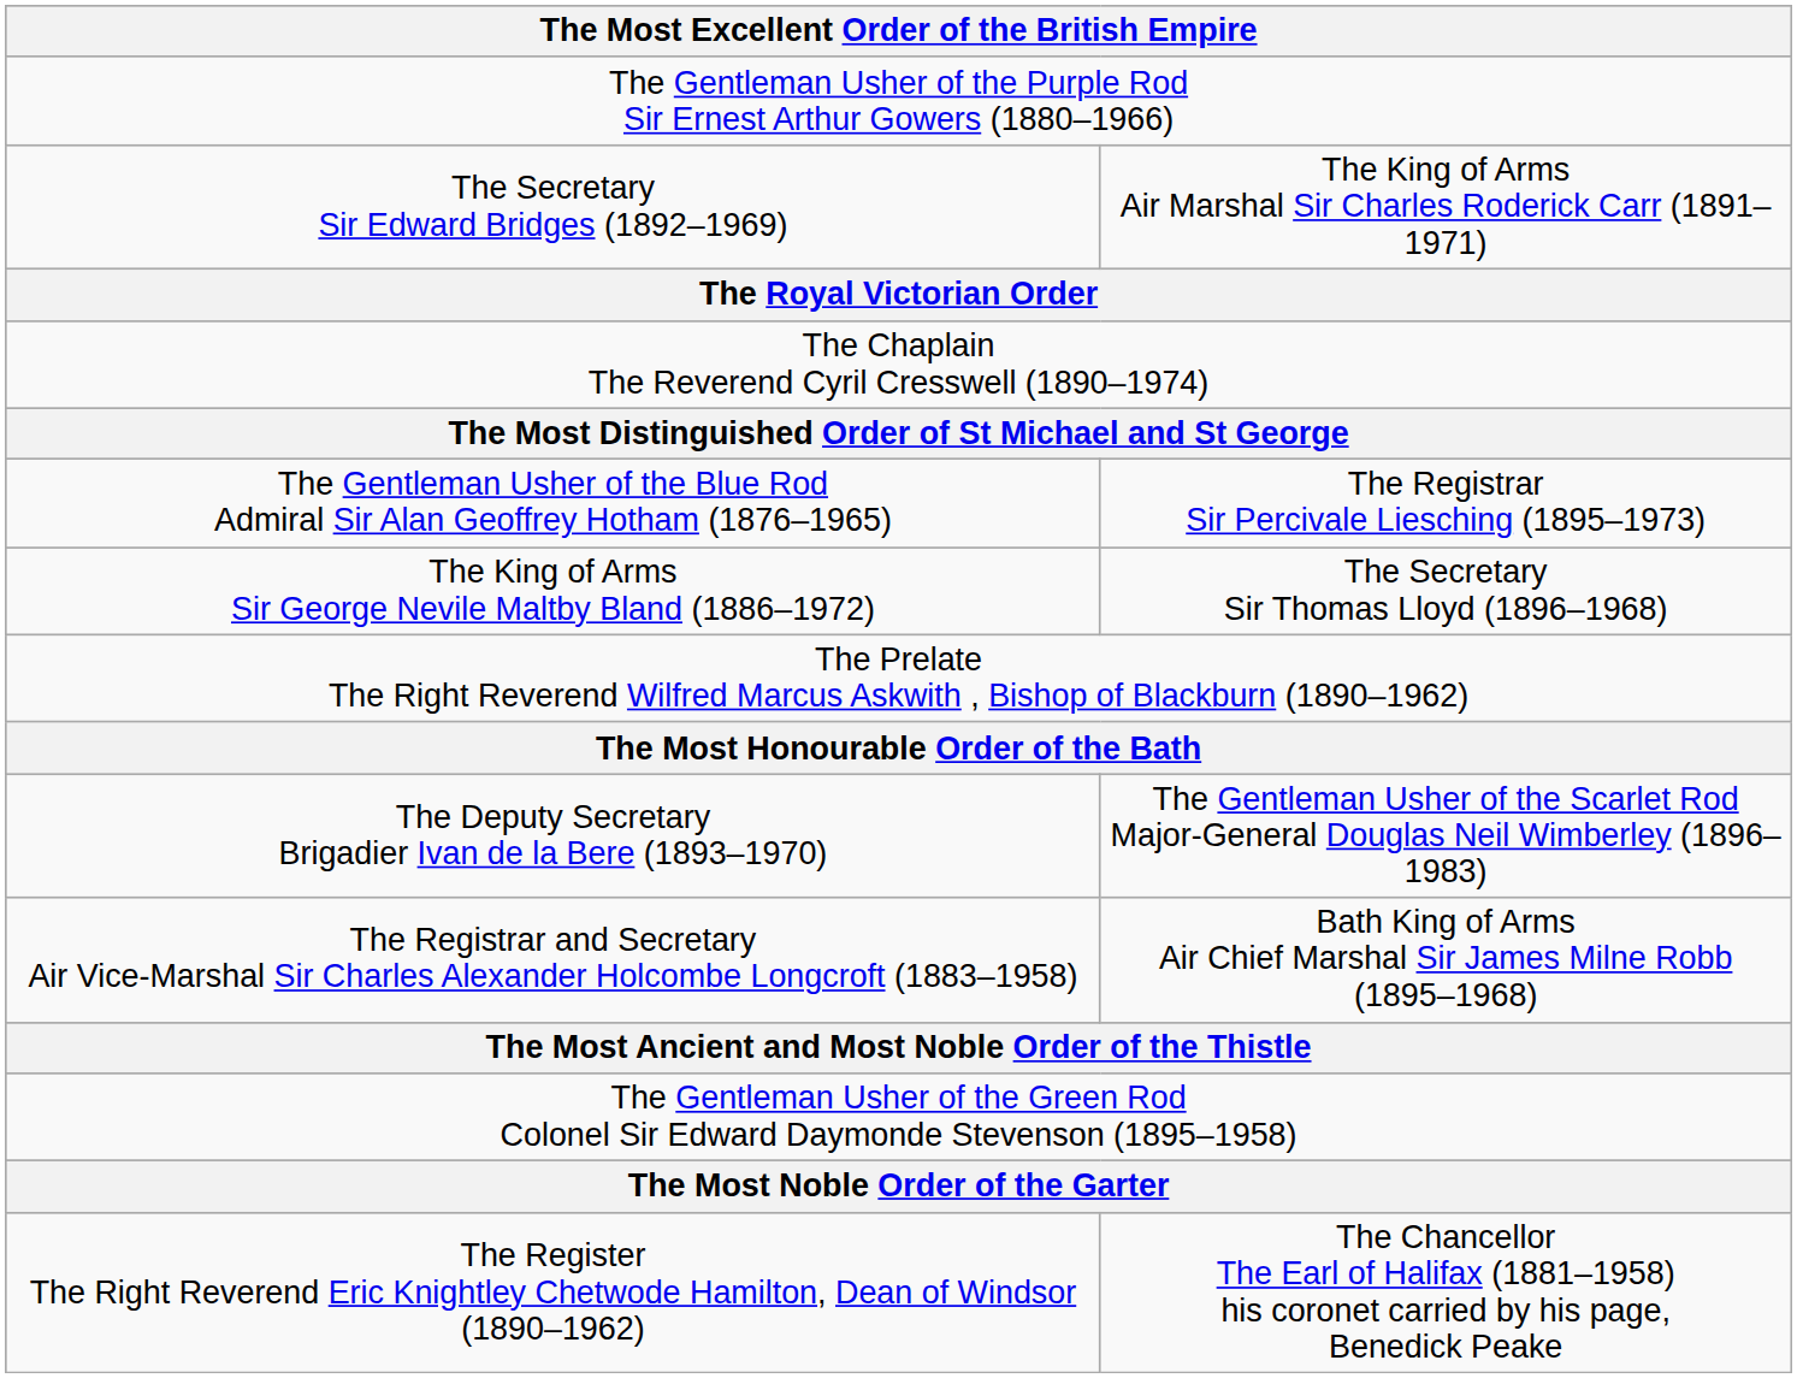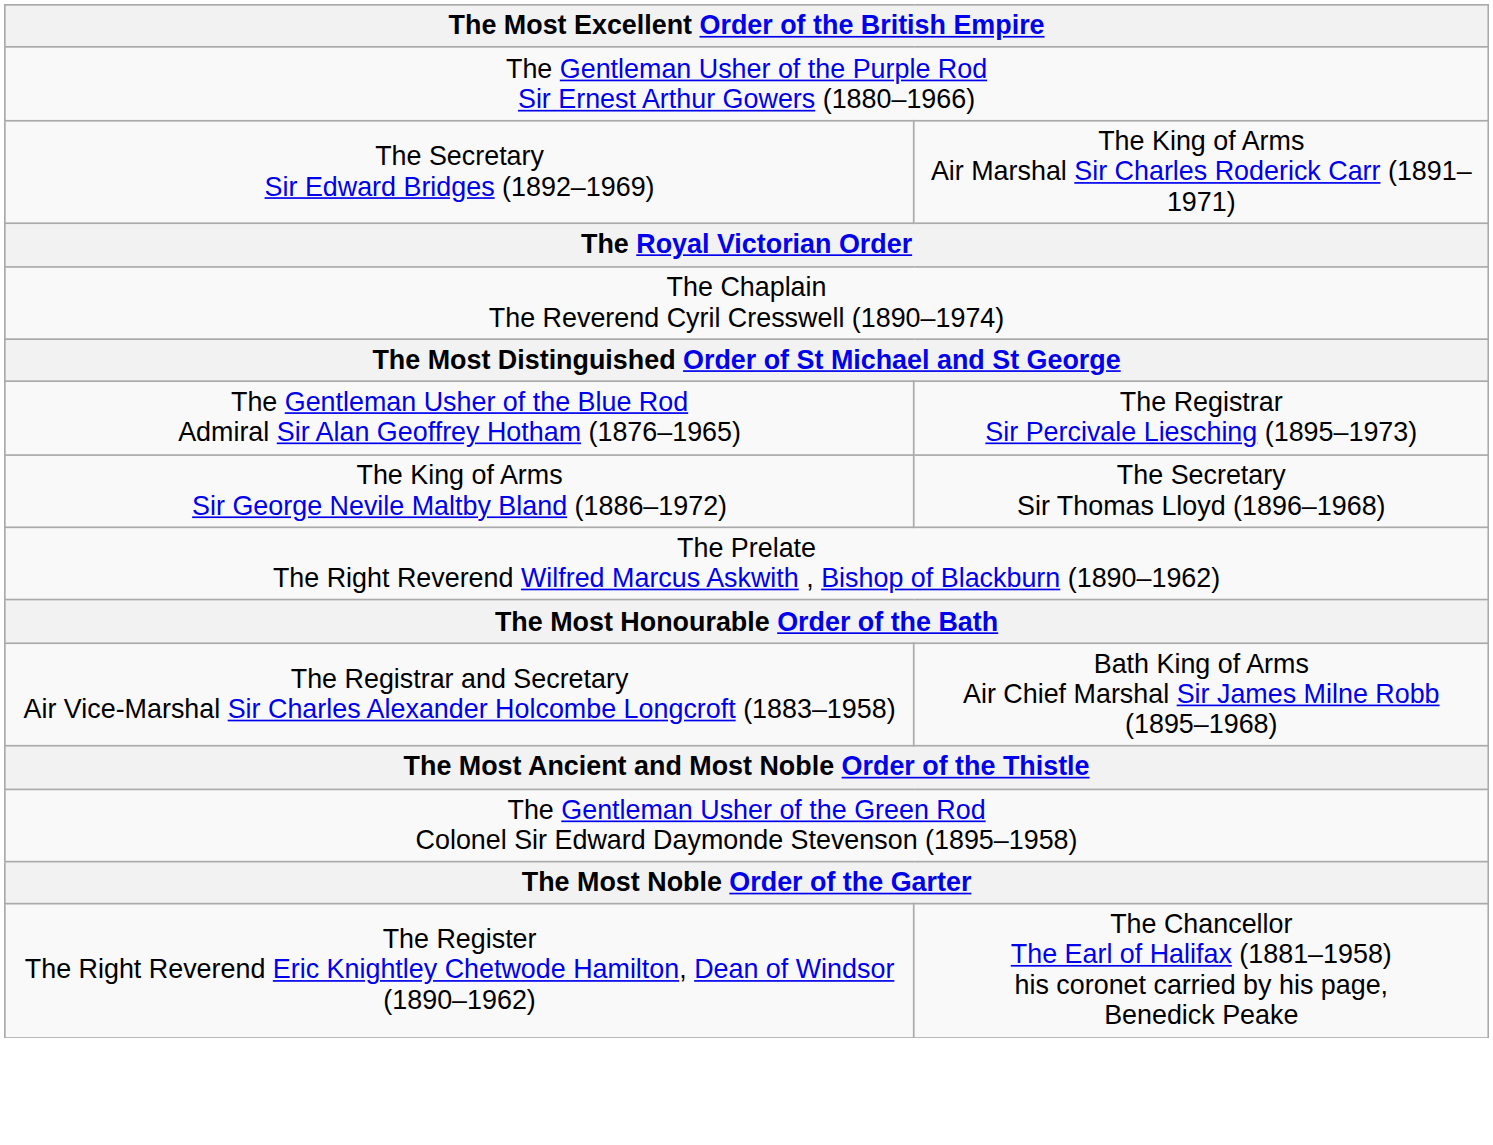- row: The Deputy Secretary Brigadier Ivan de la Bere (1893–1970) | The Gentleman Usher of the Scarlet Rod Major-General Douglas Neil Wimberley (1896–1983)
